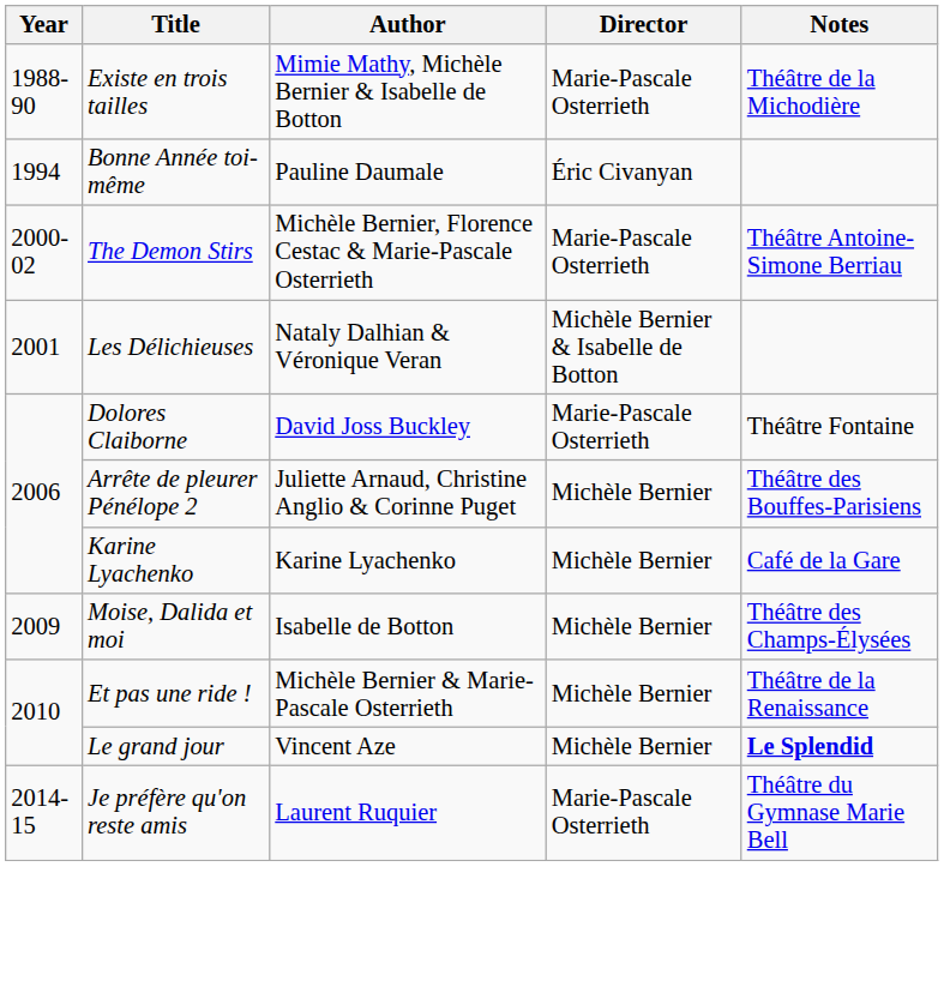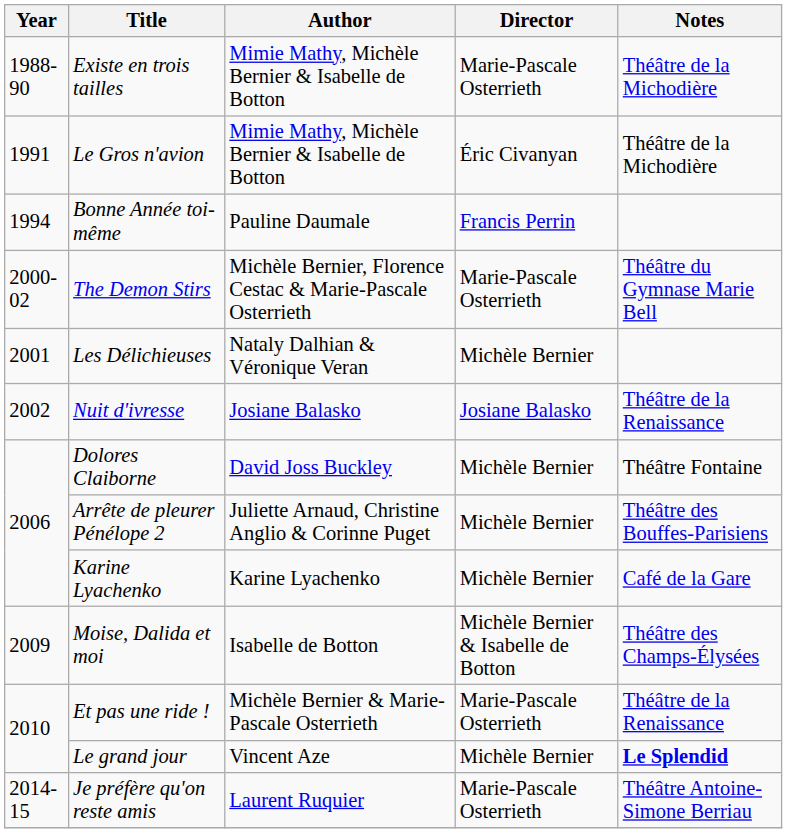+ row: 1991 | Le Gros n'avion | Mimie Mathy, Michèle Bernier & Isabelle de Botton | Éric Civanyan | Théâtre de la Michodière
Bonne Année toi-même | Director: Éric Civanyan -> Francis Perrin
The Demon Stirs | Notes: Théâtre Antoine-Simone Berriau -> Théâtre du Gymnase Marie Bell
Les Délichieuses | Director: Michèle Bernier & Isabelle de Botton -> Michèle Bernier
+ row: 2002 | Nuit d'ivresse | Josiane Balasko | Josiane Balasko | Théâtre de la Renaissance
Dolores Claiborne | Director: Marie-Pascale Osterrieth -> Michèle Bernier
Moise, Dalida et moi | Director: Michèle Bernier -> Michèle Bernier & Isabelle de Botton
Et pas une ride ! | Director: Michèle Bernier -> Marie-Pascale Osterrieth
Je préfère qu'on reste amis | Notes: Théâtre du Gymnase Marie Bell -> Théâtre Antoine-Simone Berriau
